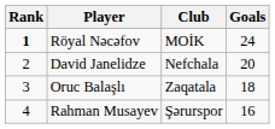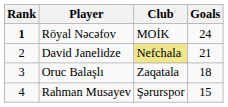David Janelidze | Club: no background -> khaki background
David Janelidze | Goals: 20 -> 21
Rahman Musayev | Goals: 16 -> 15
